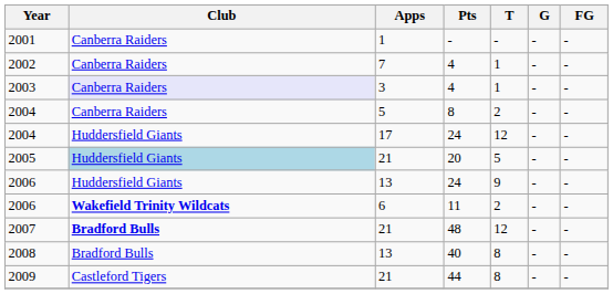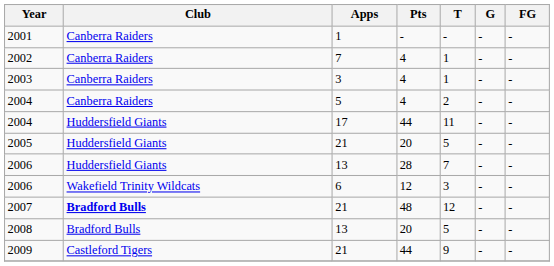2003 | Club: lavender background -> no background
2004 / 5 | Pts: 8 -> 4
2004 / 17 | Pts: 24 -> 44
2004 / 17 | T: 12 -> 11
2005 | Club: lightblue background -> no background
2006 / 13 | Pts: 24 -> 28
2006 / 13 | T: 9 -> 7
2006 / 6 | Club: bold -> normal
2006 / 6 | Pts: 11 -> 12
2006 / 6 | T: 2 -> 3
2008 | Pts: 40 -> 20
2008 | T: 8 -> 5
2009 | T: 8 -> 9
